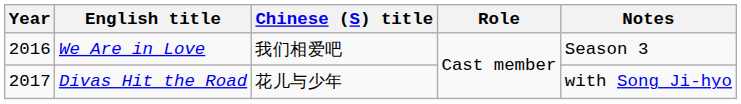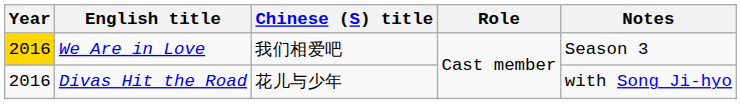We Are in Love | Year: no background -> gold background
Divas Hit the Road | Year: 2017 -> 2016
